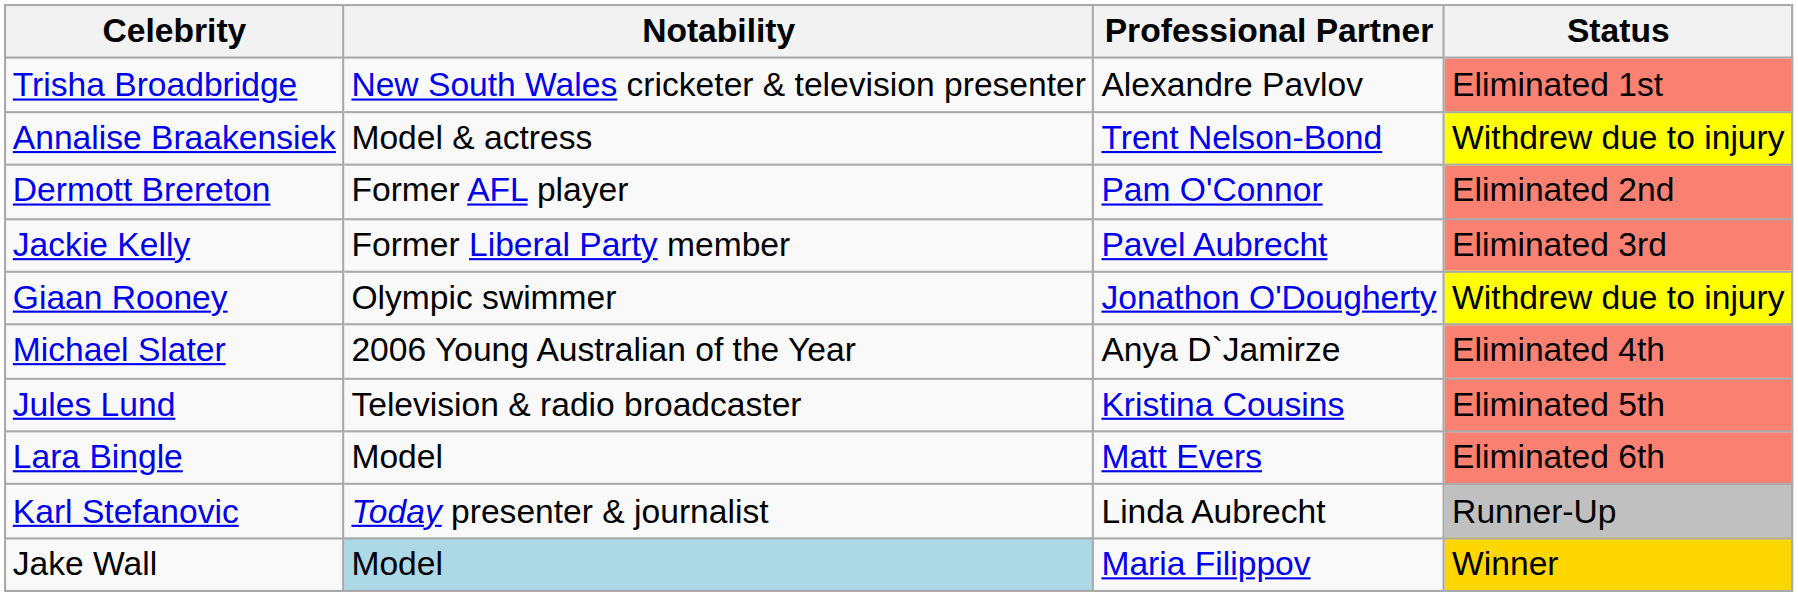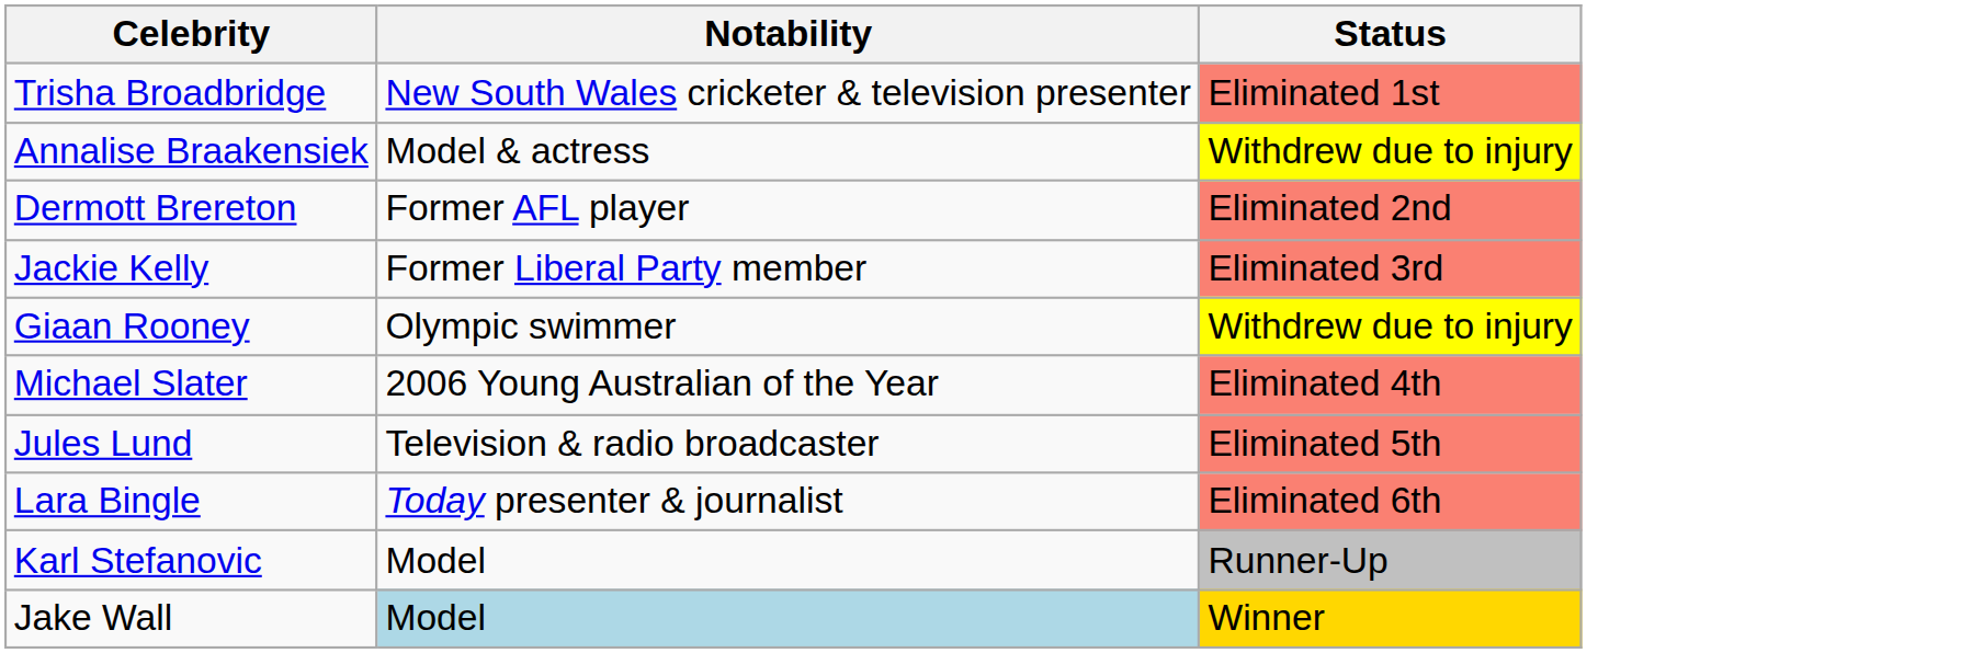- column: Professional Partner | Alexandre Pavlov | Trent Nelson-Bond | Pam O'Connor | Pavel Aubrecht | Jonathon O'Dougherty | Anya D`Jamirze | Kristina Cousins | Matt Evers | Linda Aubrecht | Maria Filippov
Lara Bingle | Notability: Model -> Today presenter & journalist
Karl Stefanovic | Notability: Today presenter & journalist -> Model
